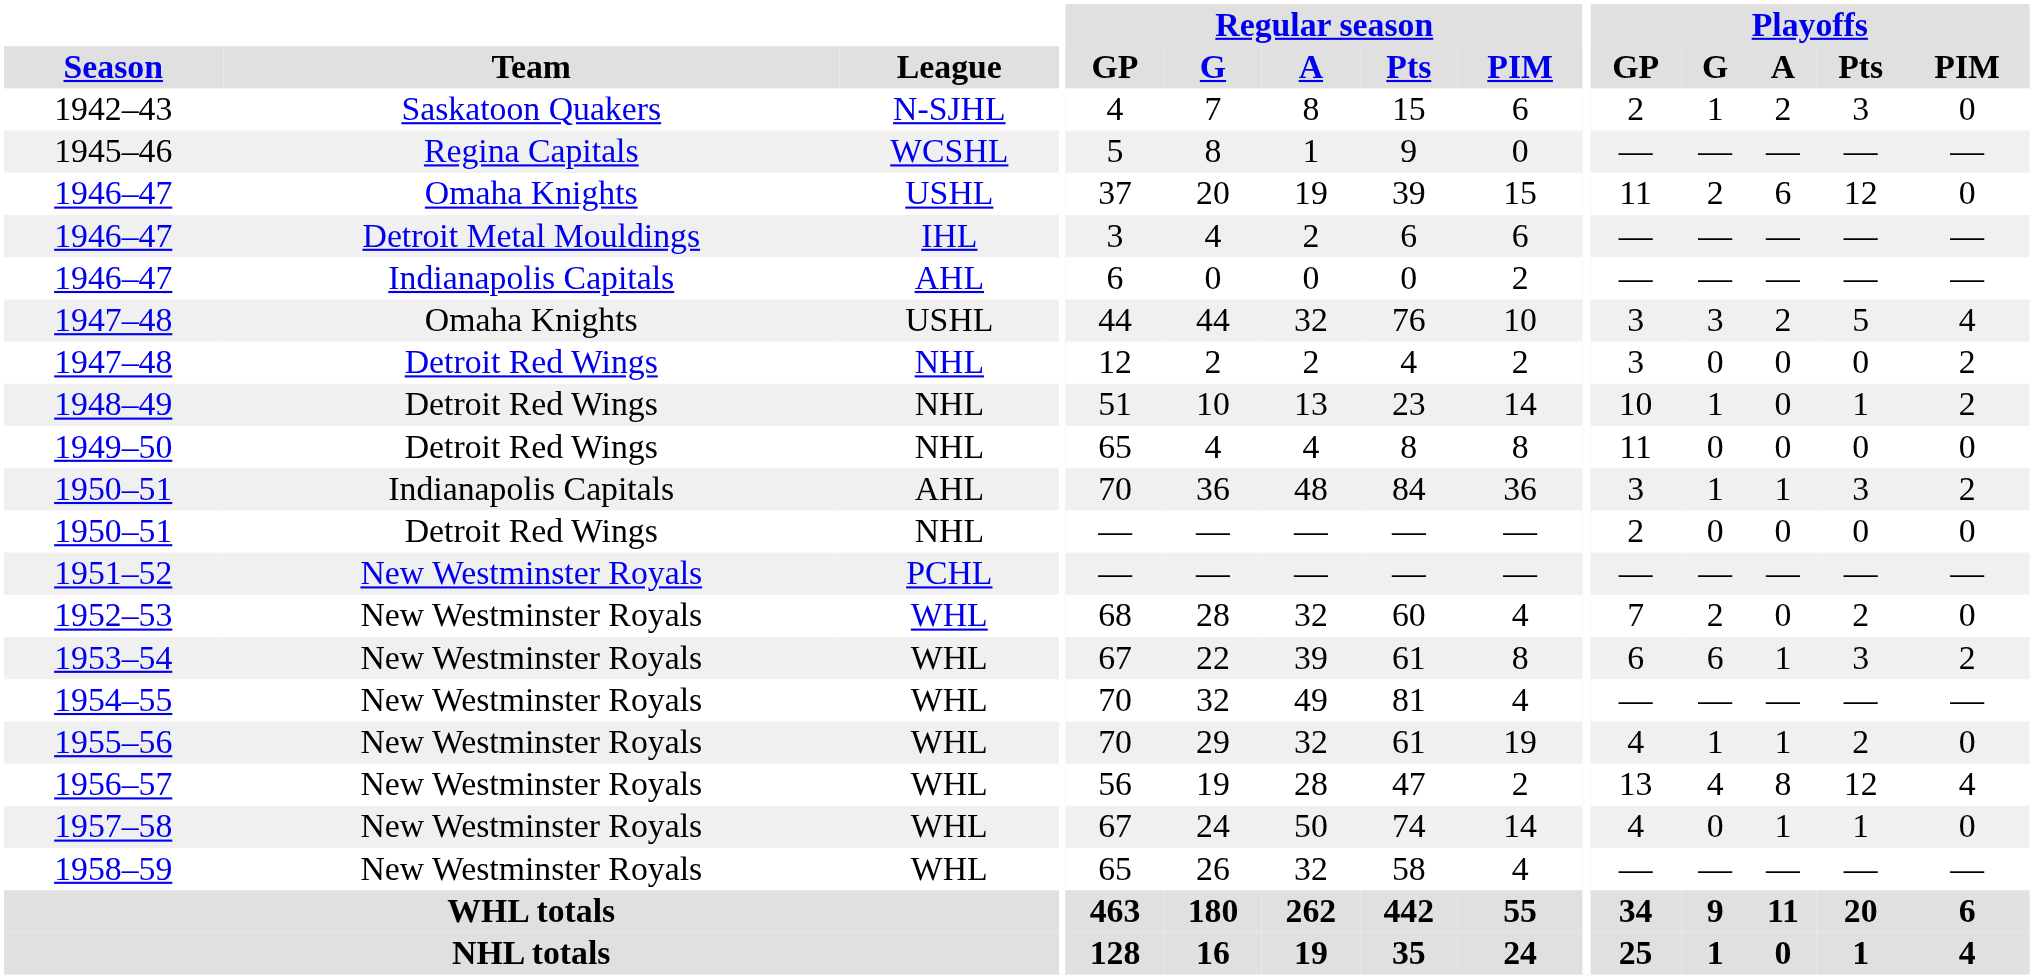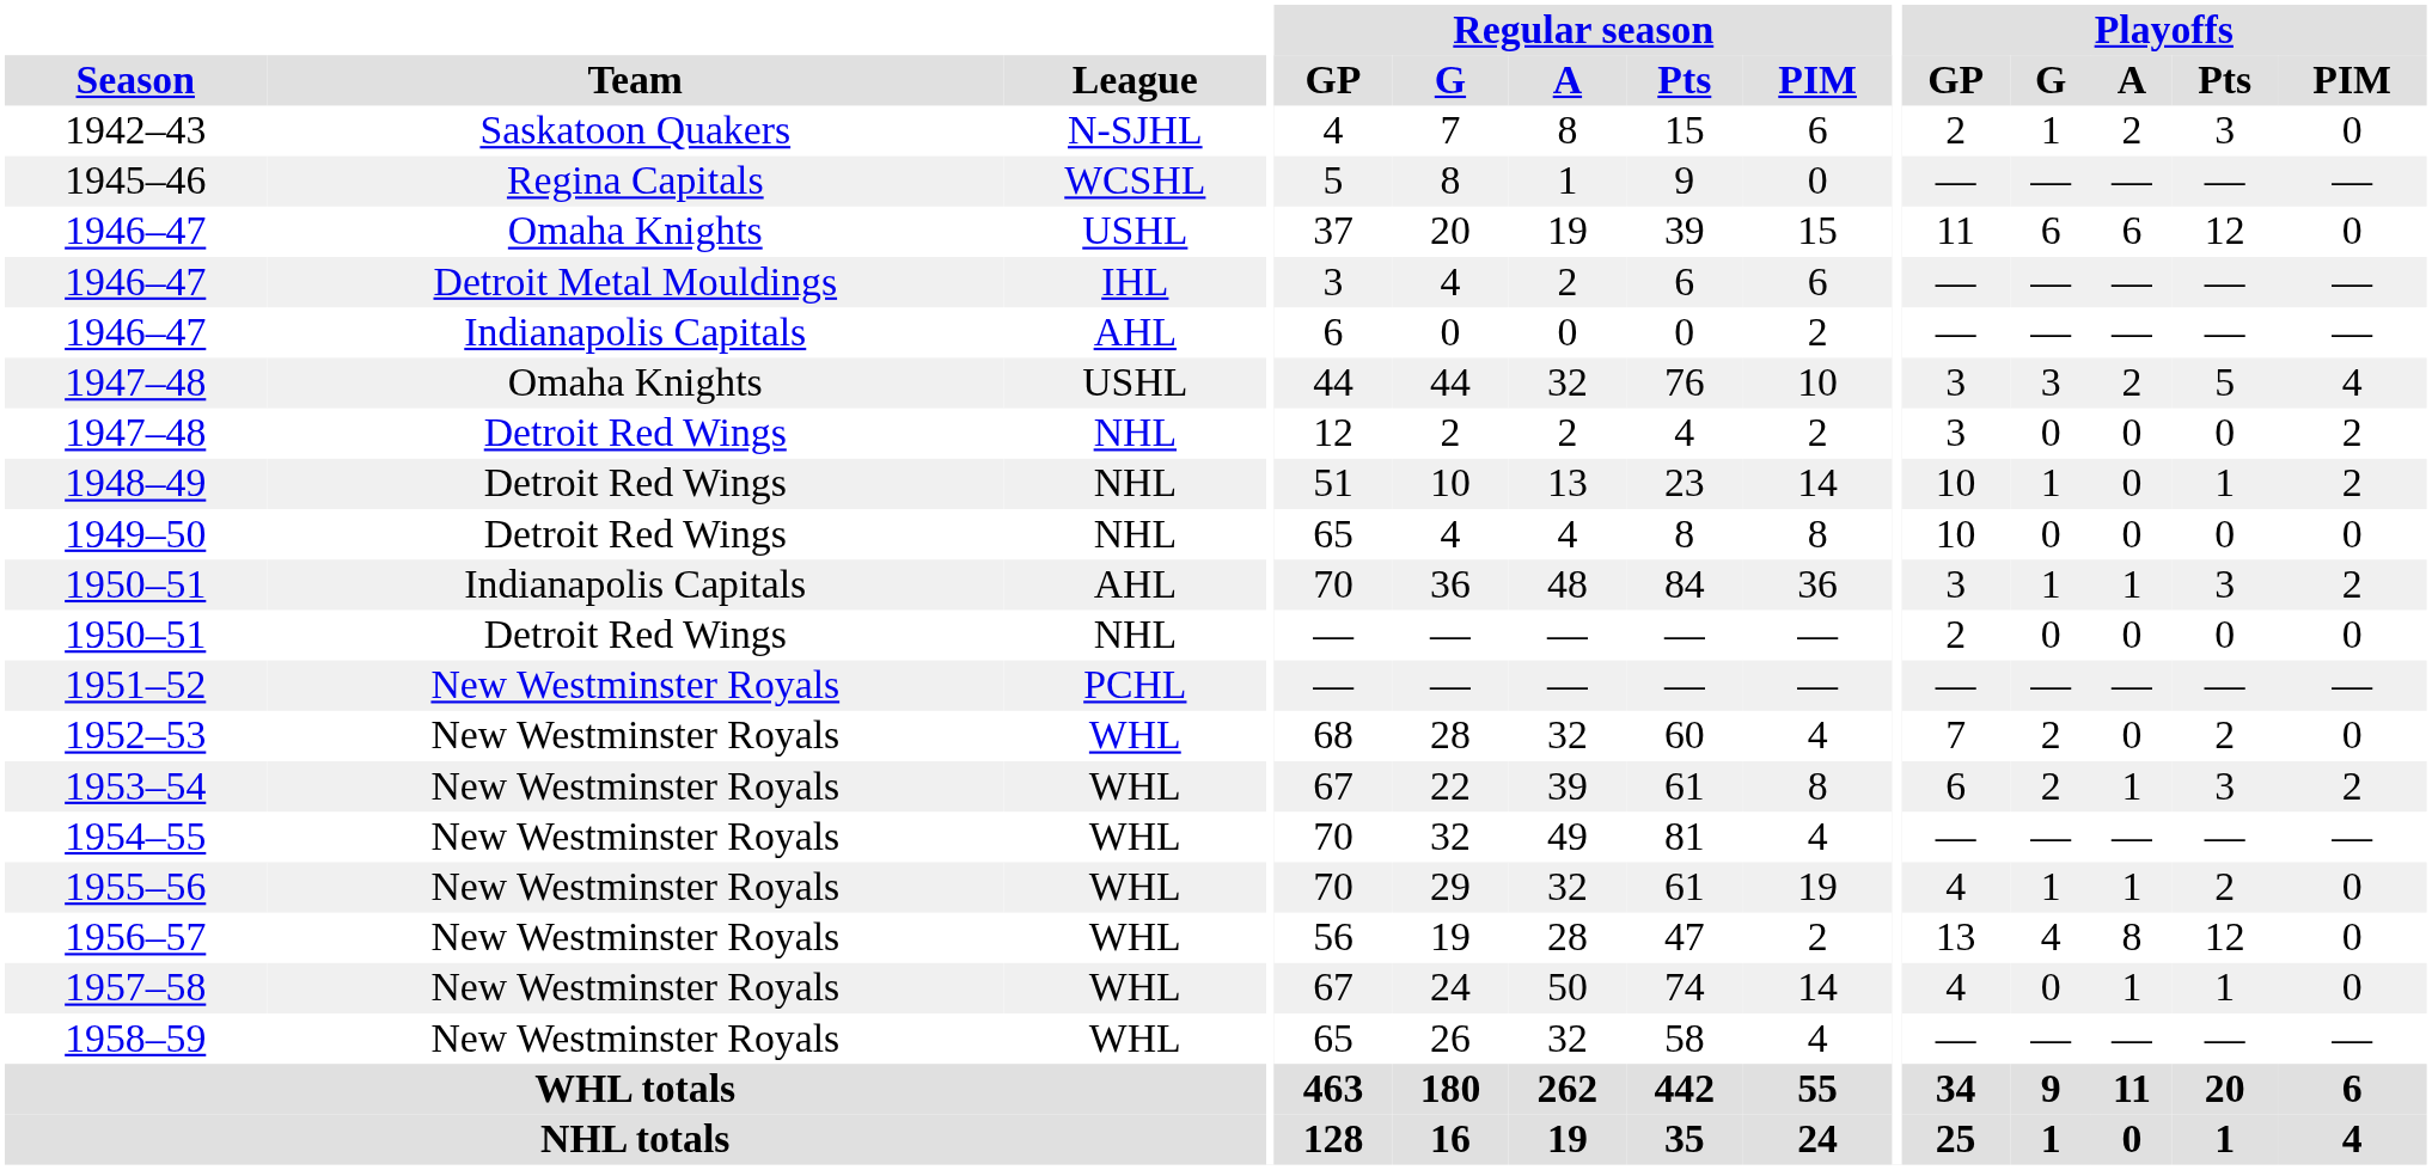1946–47 / USHL | Playoffs / G: 2 -> 6
1949–50 | Playoffs / GP: 11 -> 10
1953–54 | Playoffs / G: 6 -> 2
1956–57 | Playoffs / PIM: 4 -> 0
